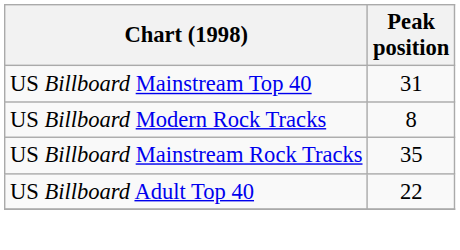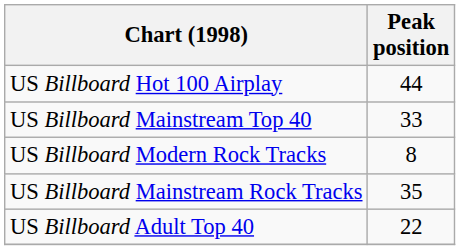+ row: US Billboard Hot 100 Airplay | 44
US Billboard Mainstream Top 40 | Peak position: 31 -> 33
